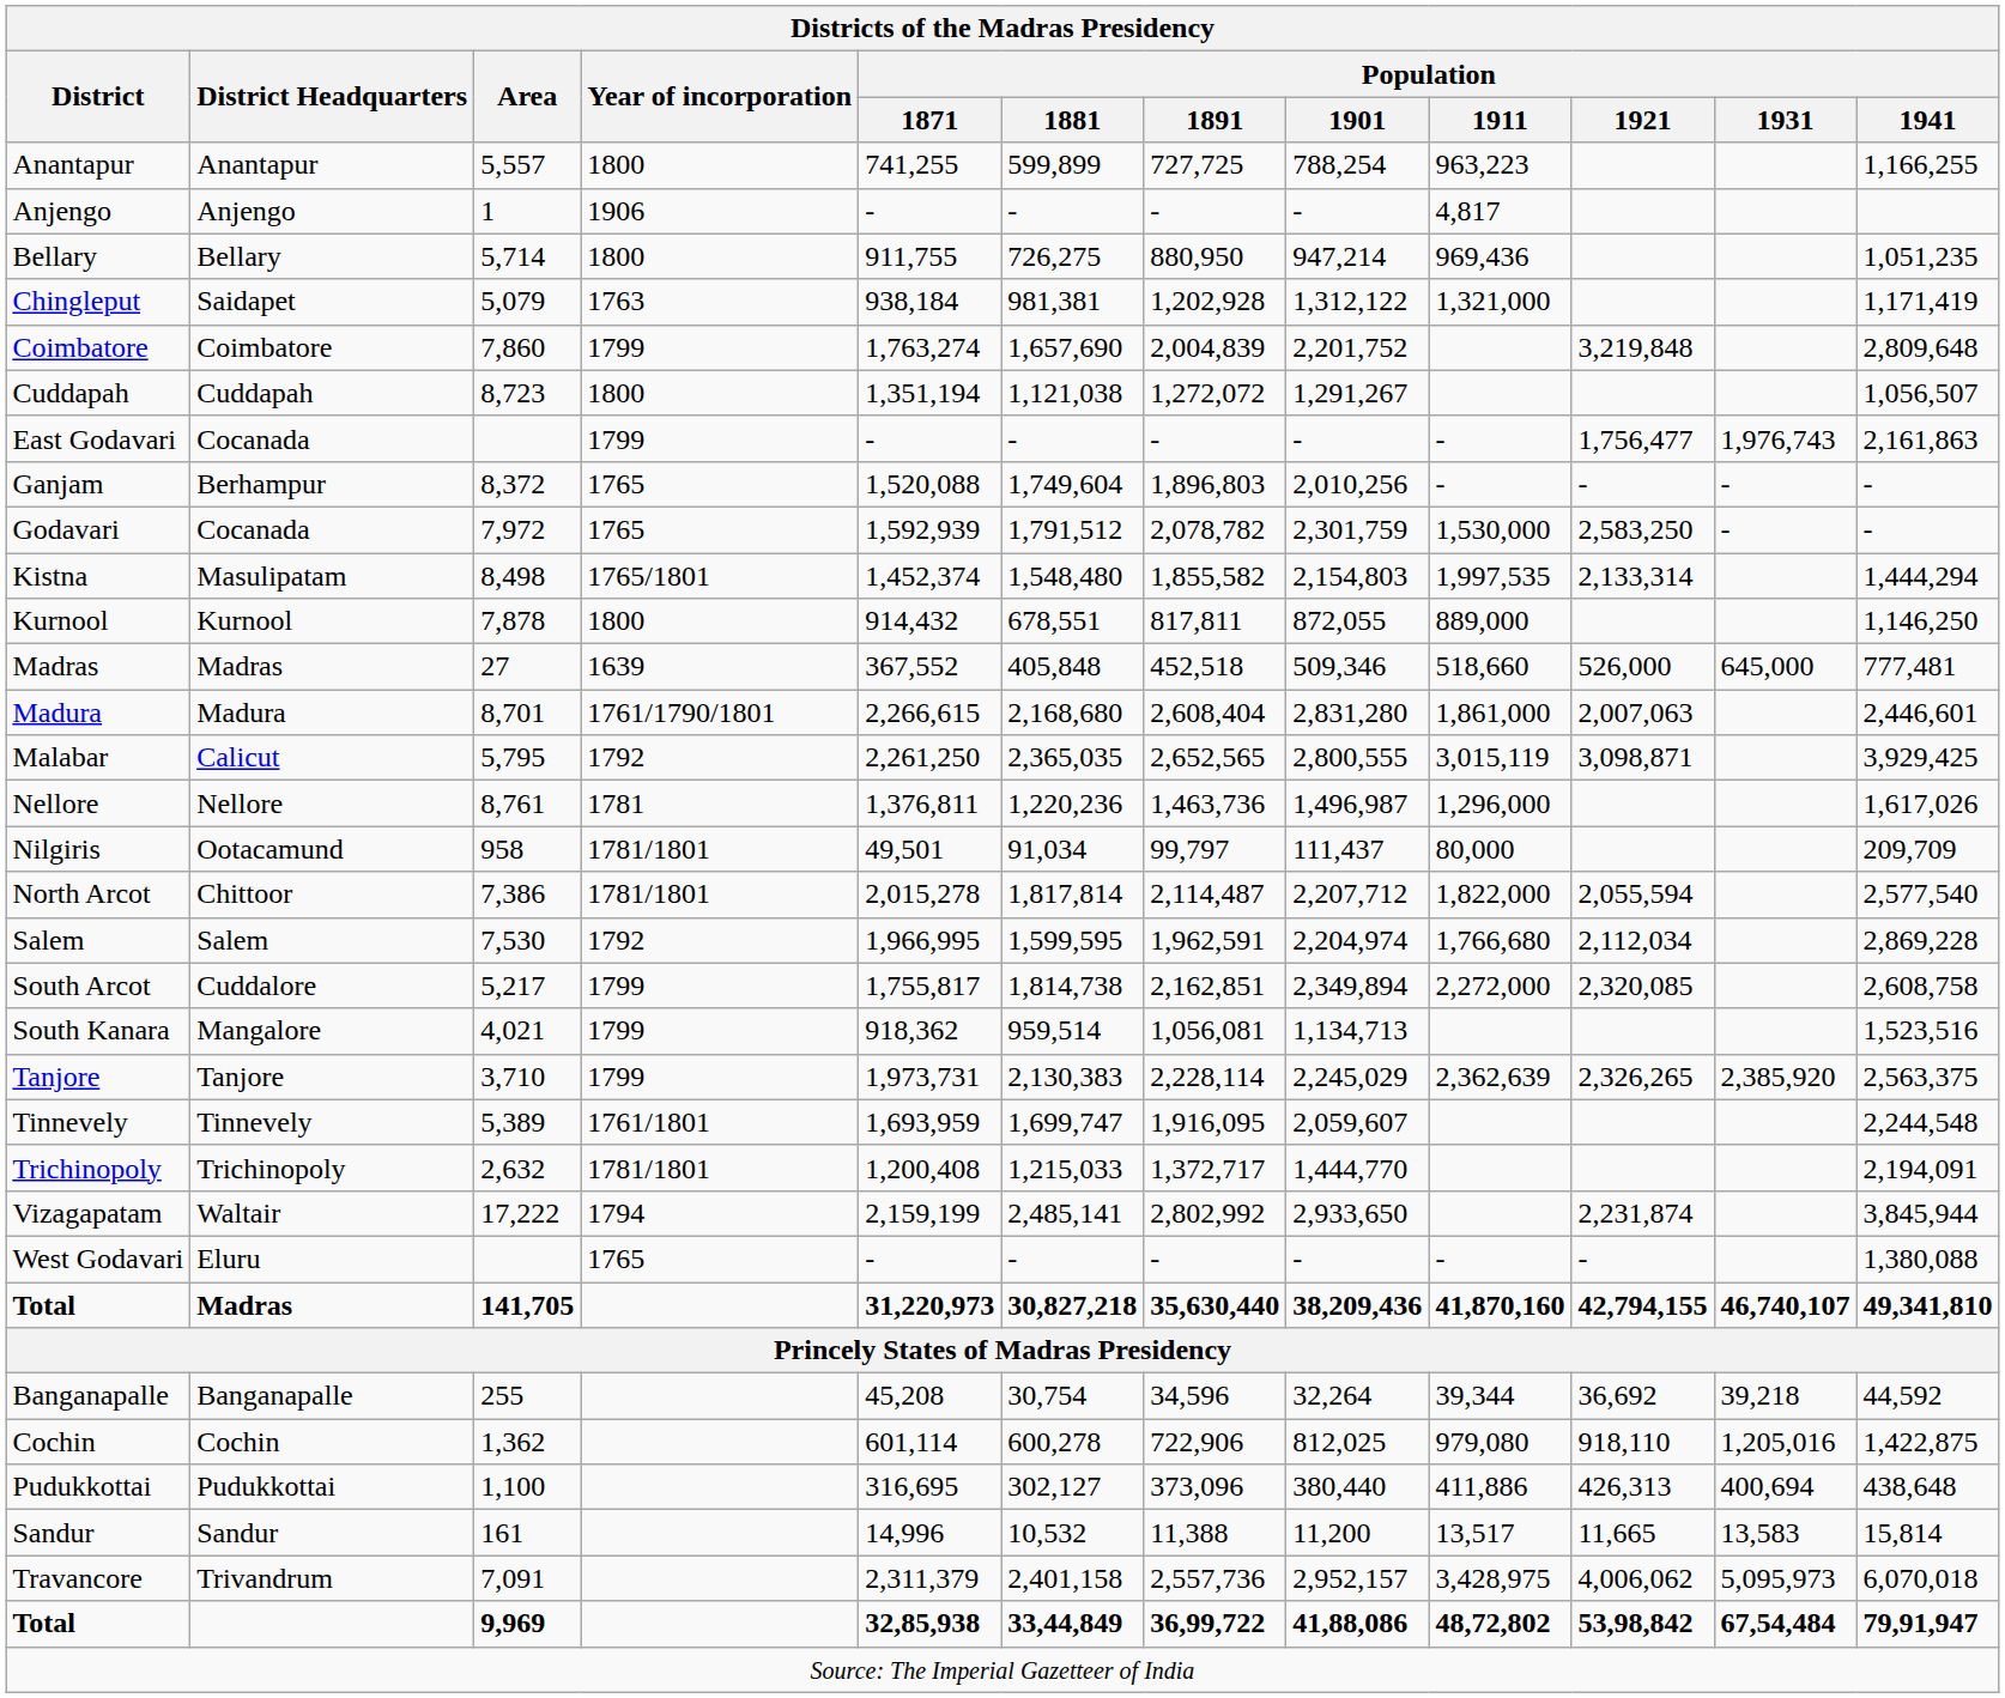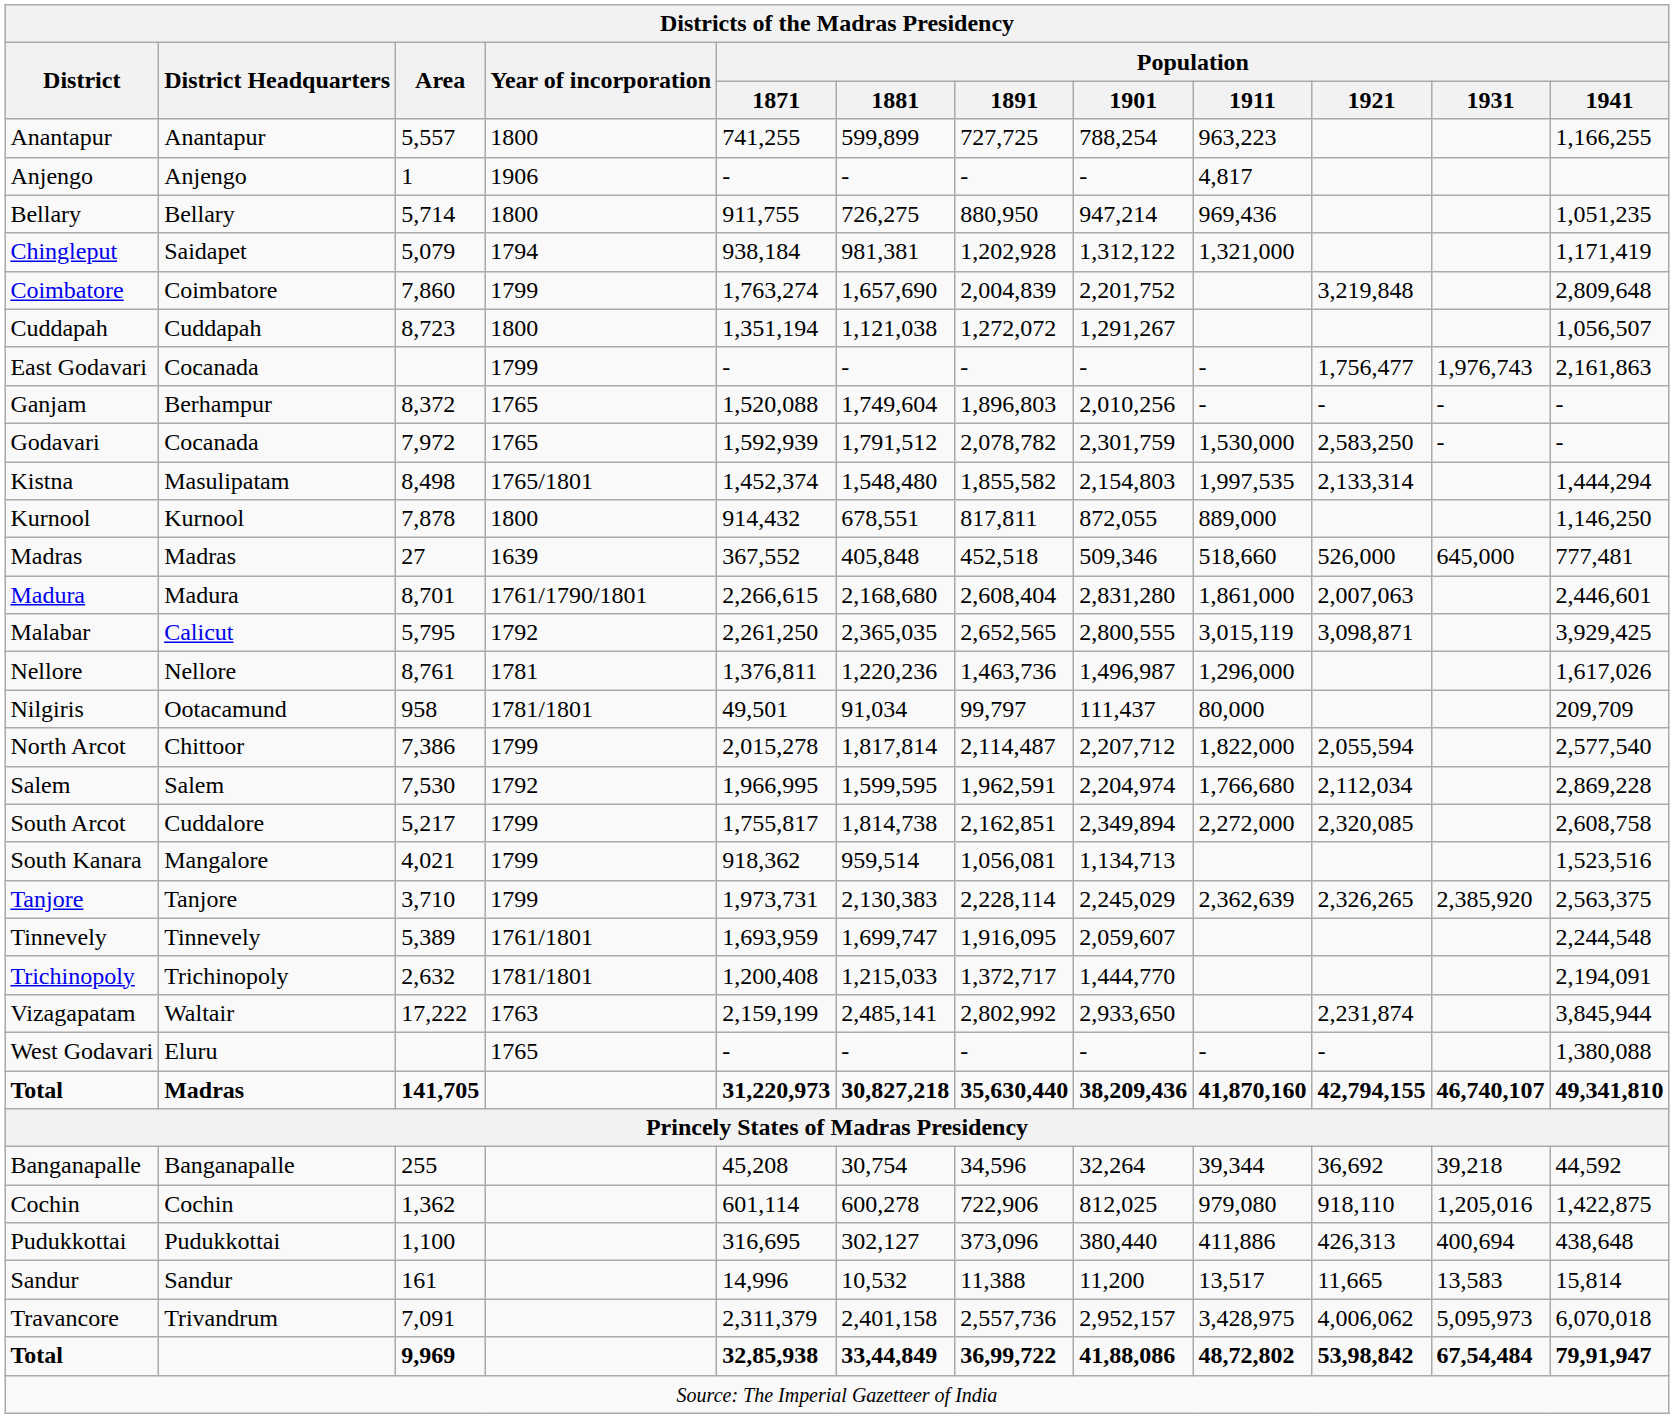Chingleput | Year of incorporation: 1763 -> 1794
North Arcot | Year of incorporation: 1781/1801 -> 1799
Vizagapatam | Year of incorporation: 1794 -> 1763
